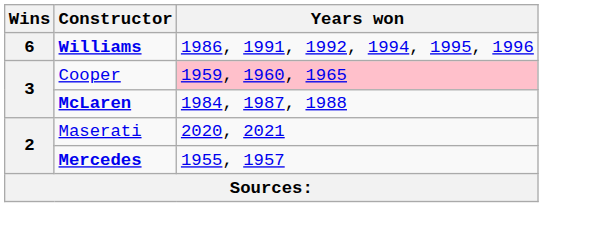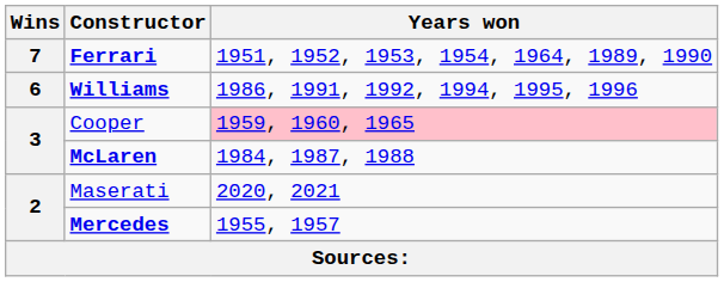+ row: 7 | Ferrari | 1951, 1952, 1953, 1954, 1964, 1989, 1990
